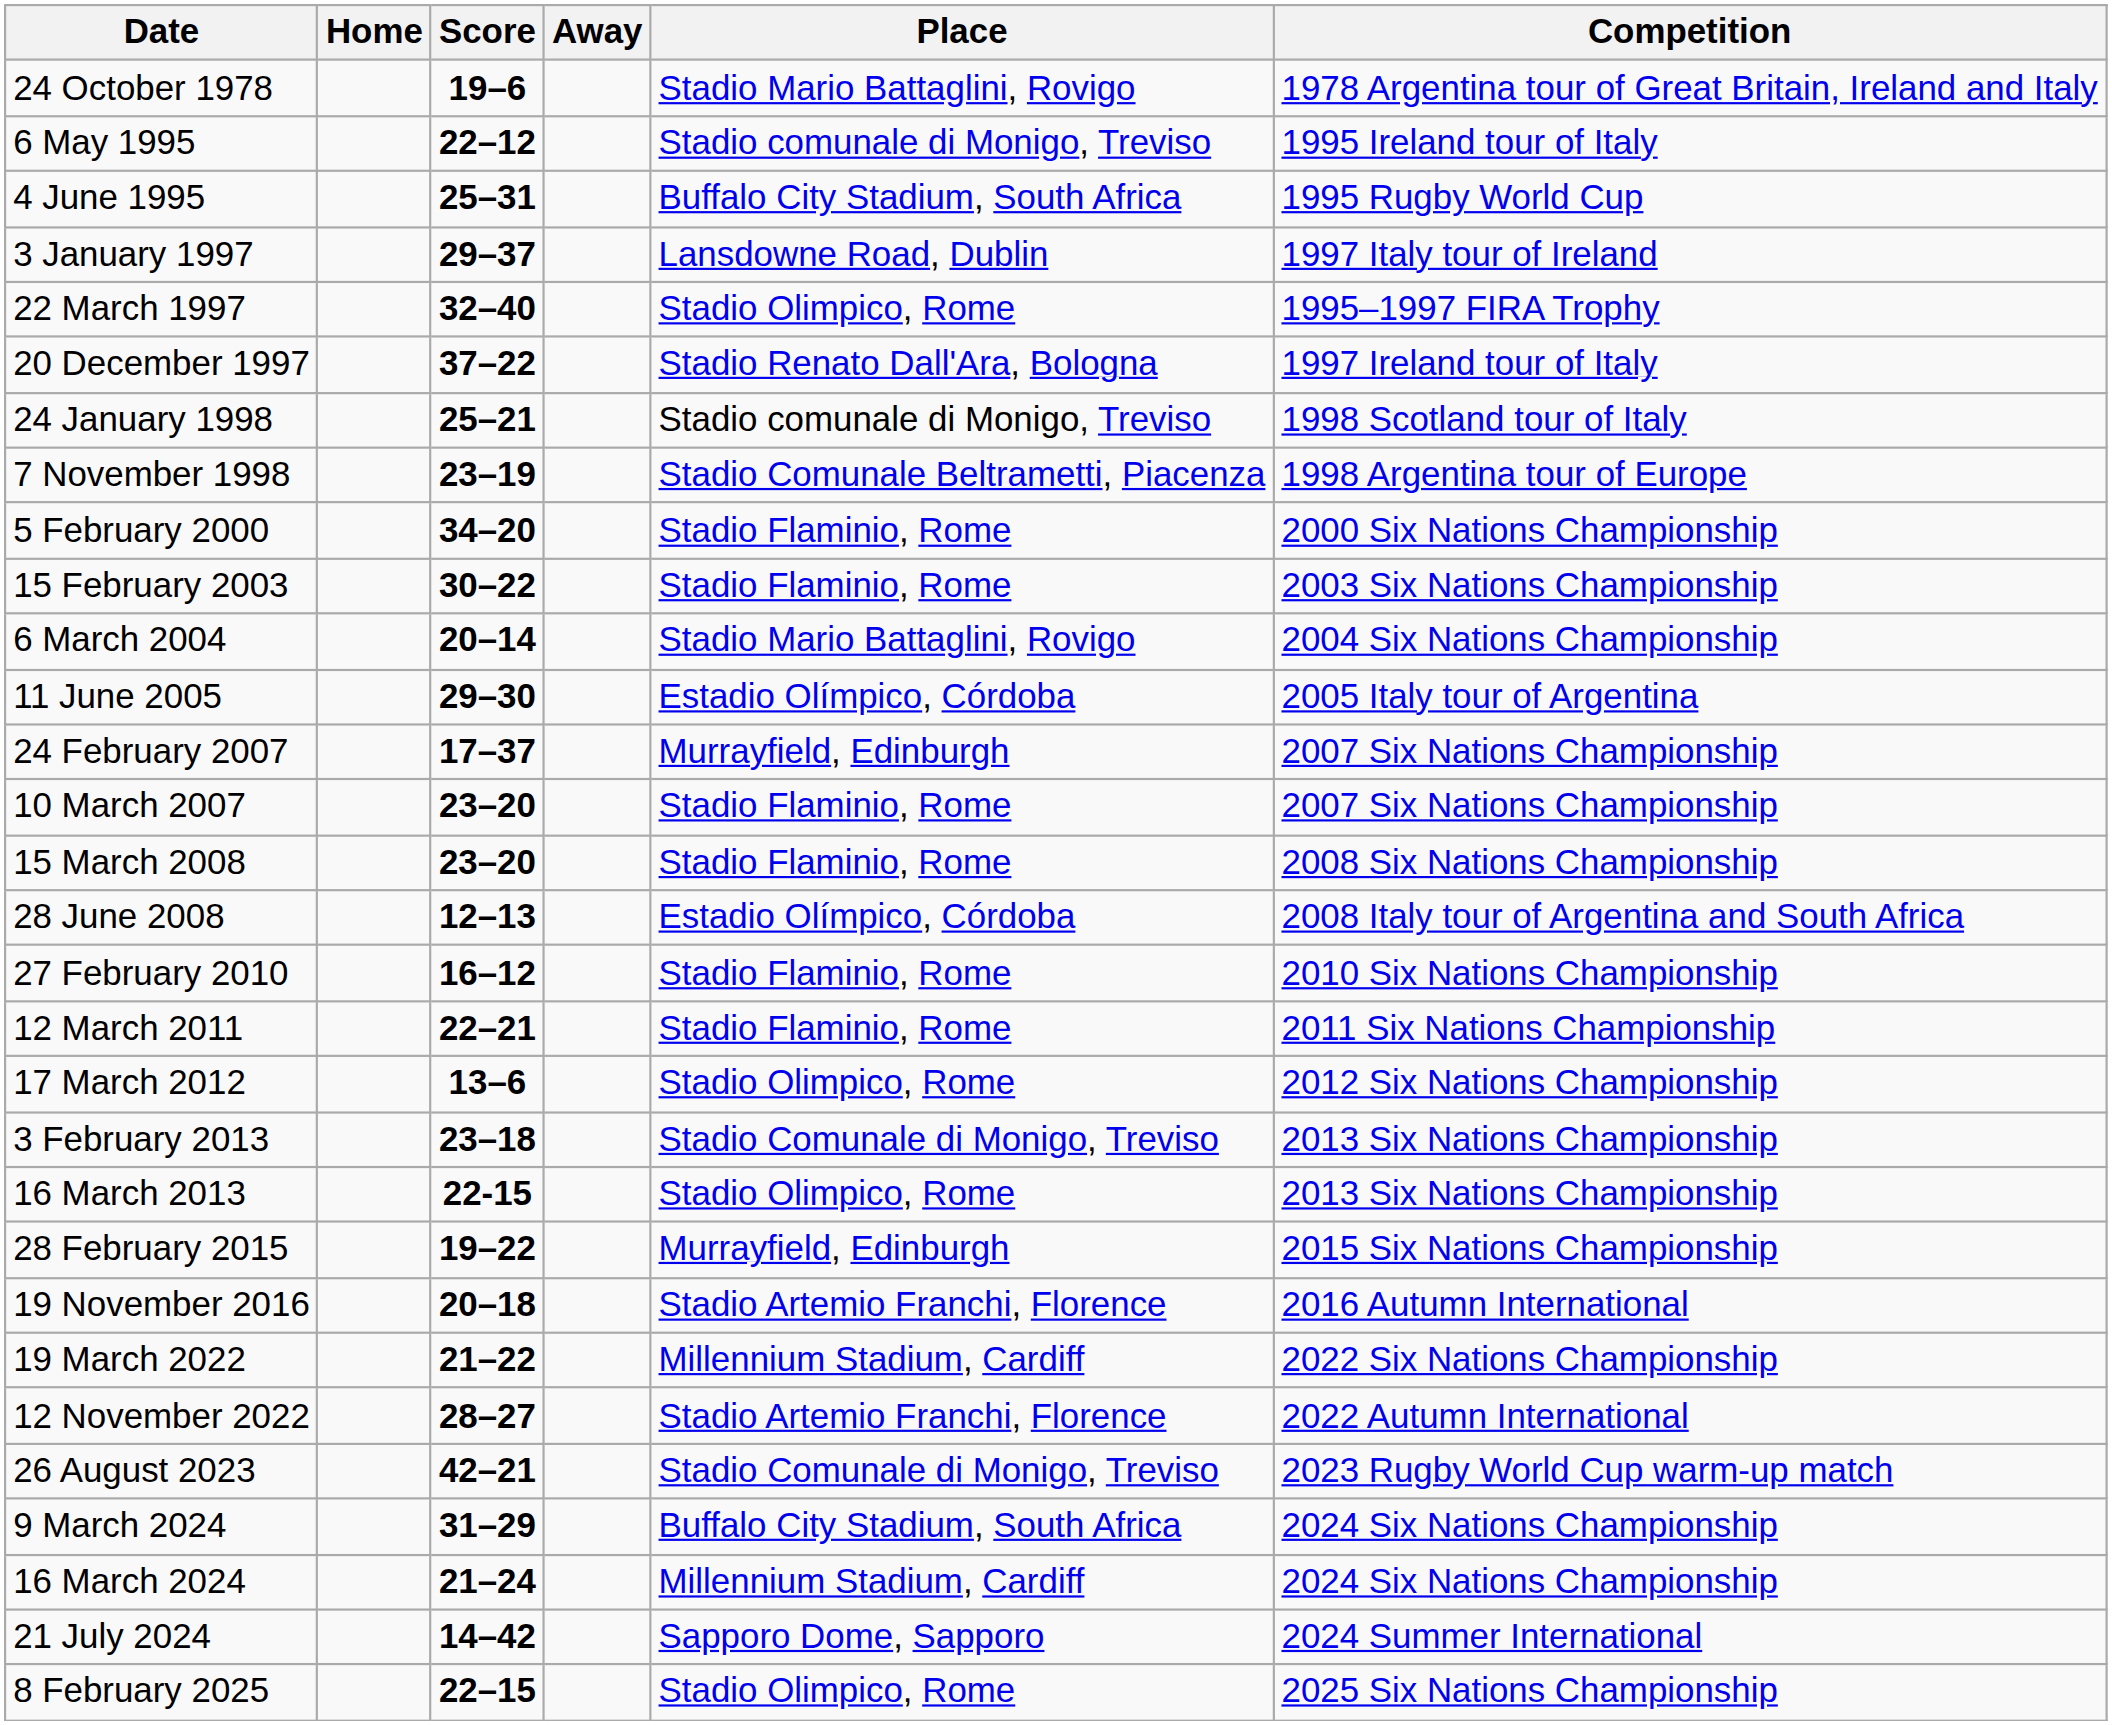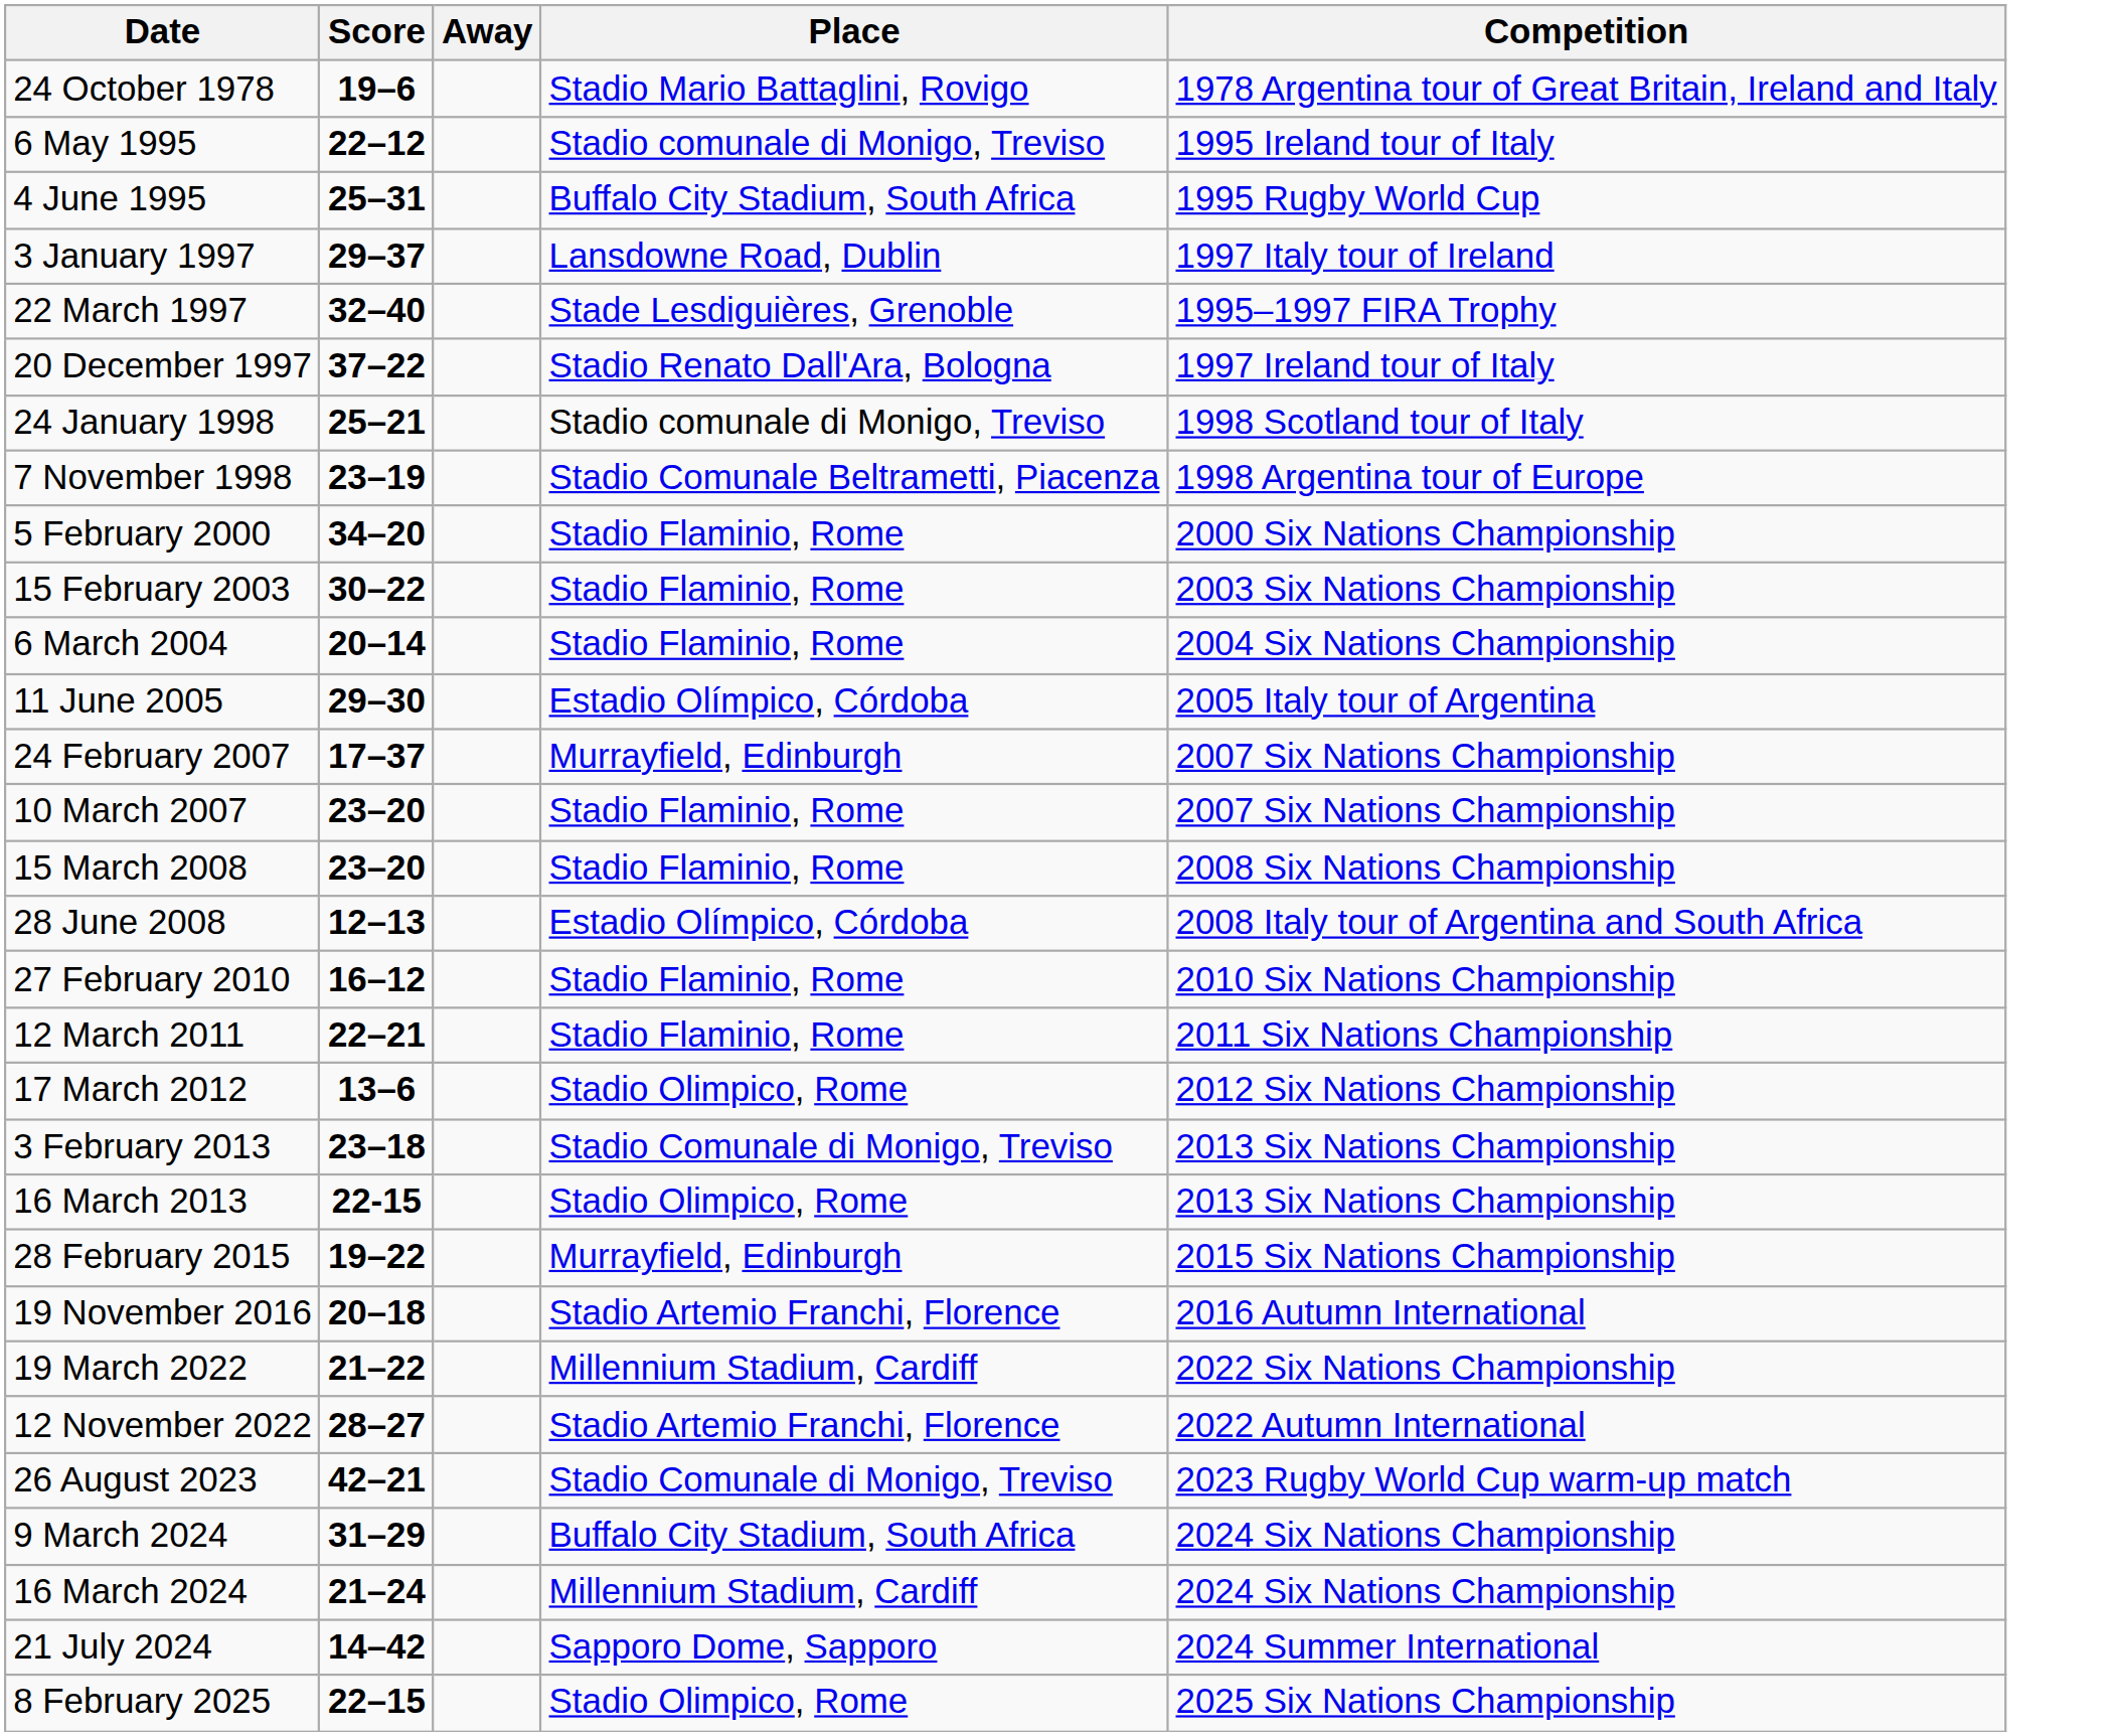- column: Home
22 March 1997 | Place: Stadio Olimpico, Rome -> Stade Lesdiguières, Grenoble
6 March 2004 | Place: Stadio Mario Battaglini, Rovigo -> Stadio Flaminio, Rome
